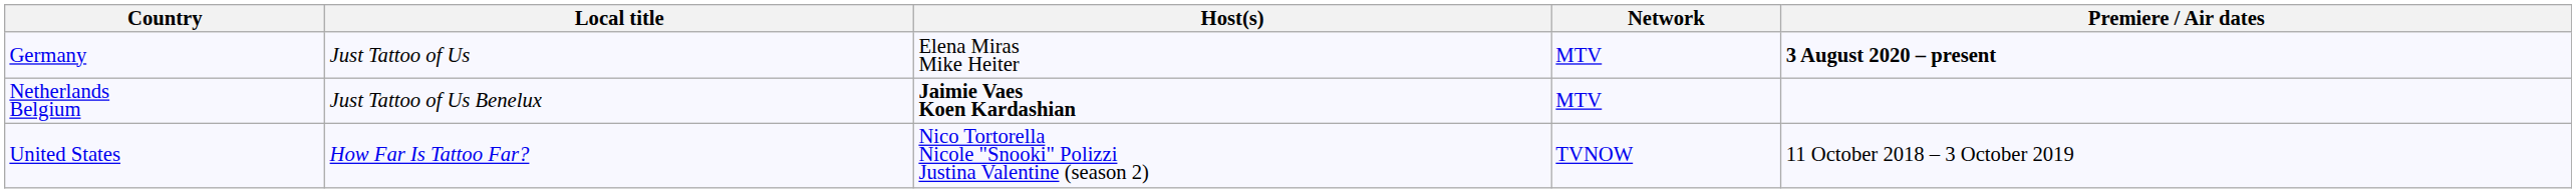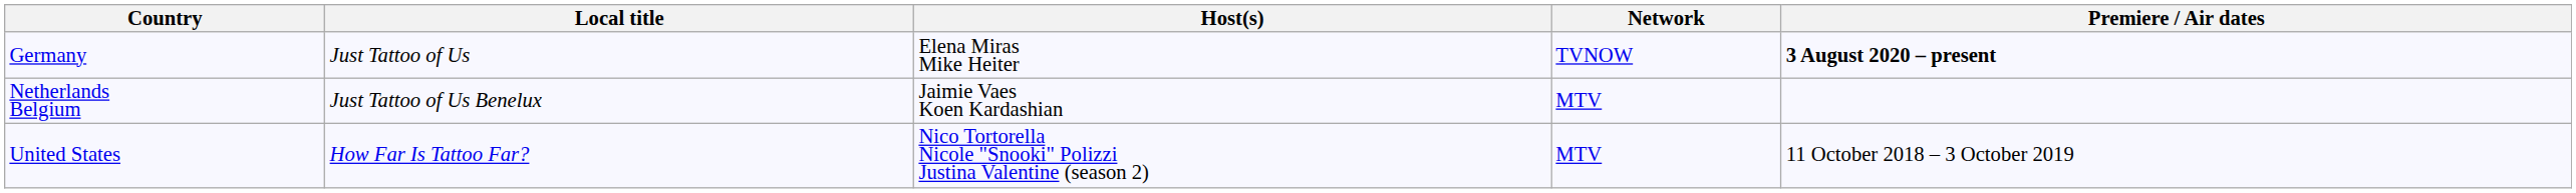Germany | Network: MTV -> TVNOW
Netherlands Belgium | Host(s): bold -> normal
United States | Network: TVNOW -> MTV
